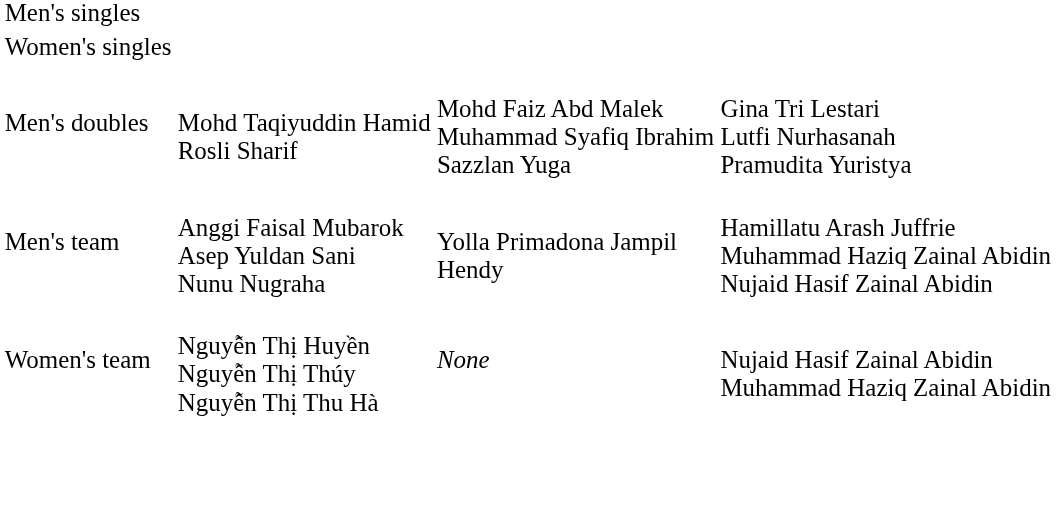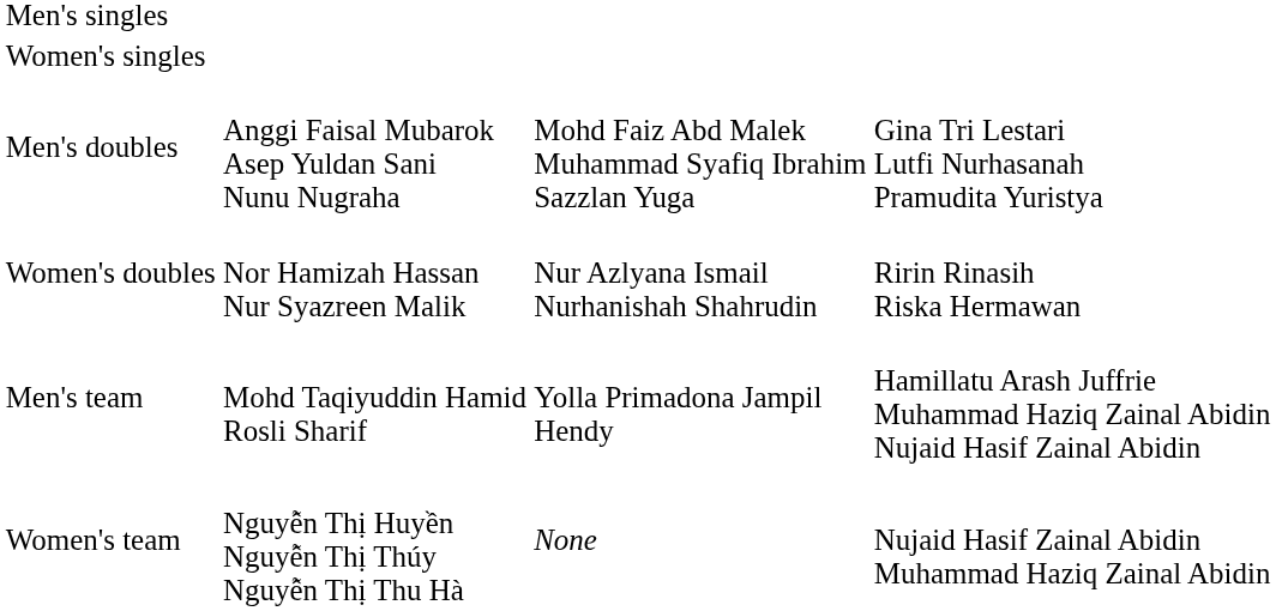Men's doubles | column 2: Mohd Taqiyuddin Hamid Rosli Sharif -> Anggi Faisal Mubarok Asep Yuldan Sani Nunu Nugraha
+ row: Women's doubles | Nor Hamizah Hassan Nur Syazreen Malik | Nur Azlyana Ismail Nurhanishah Shahrudin | Ririn Rinasih Riska Hermawan
Men's team | column 2: Anggi Faisal Mubarok Asep Yuldan Sani Nunu Nugraha -> Mohd Taqiyuddin Hamid Rosli Sharif
